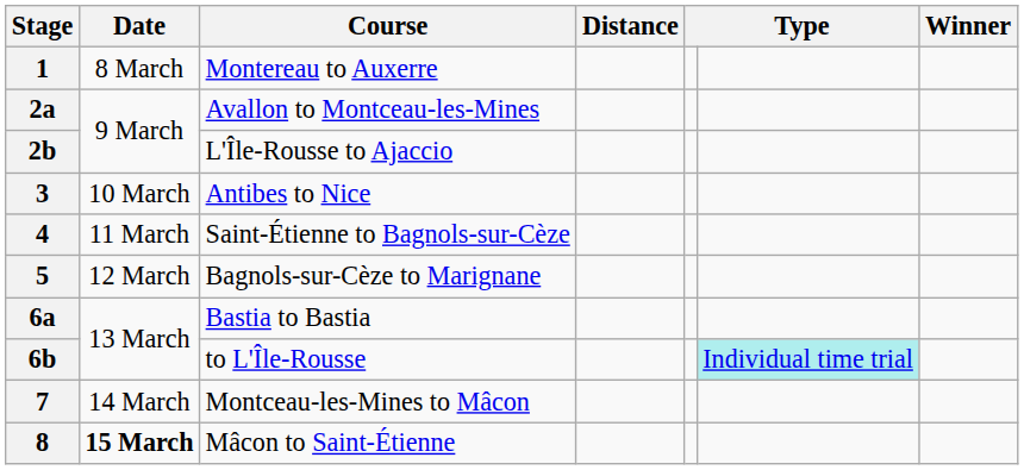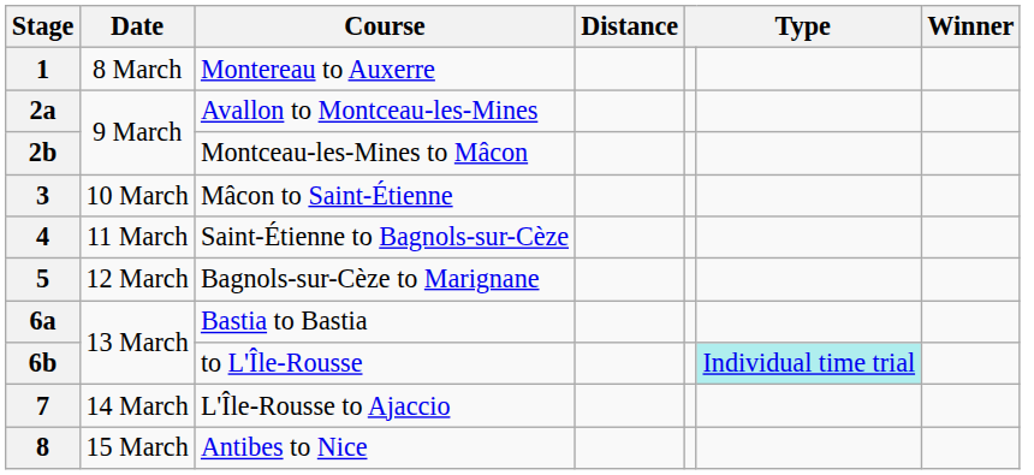2b | Course: L'Île-Rousse to Ajaccio -> Montceau-les-Mines to Mâcon
3 | Course: Antibes to Nice -> Mâcon to Saint-Étienne
7 | Course: Montceau-les-Mines to Mâcon -> L'Île-Rousse to Ajaccio
8 | Date: bold -> normal
8 | Course: Mâcon to Saint-Étienne -> Antibes to Nice
